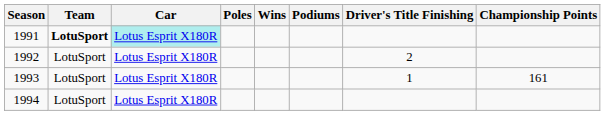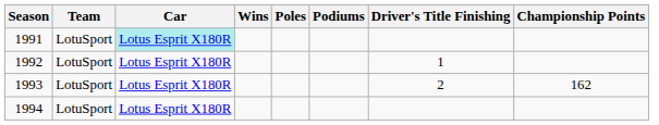columns swapped: Poles <-> Wins
1991 | Team: bold -> normal
1992 | Driver's Title Finishing: 2 -> 1
1993 | Driver's Title Finishing: 1 -> 2
1993 | Championship Points: 161 -> 162
